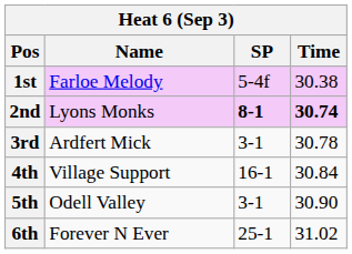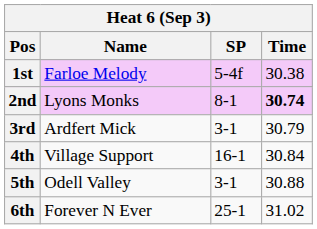2nd | SP: bold -> normal
3rd | Time: 30.78 -> 30.79
5th | Time: 30.90 -> 30.88
